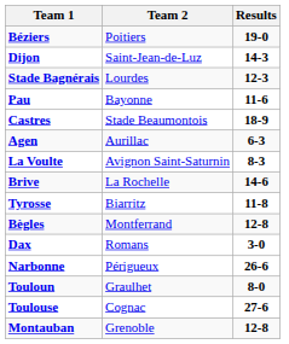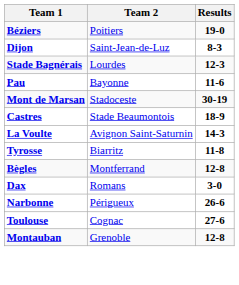Dijon | Results: 14-3 -> 8-3
+ row: Mont de Marsan | Stadoceste | 30-19
- row: Agen | Aurillac | 6-3
La Voulte | Results: 8-3 -> 14-3
- row: Brive | La Rochelle | 14-6
- row: Touloun | Graulhet | 8-0
